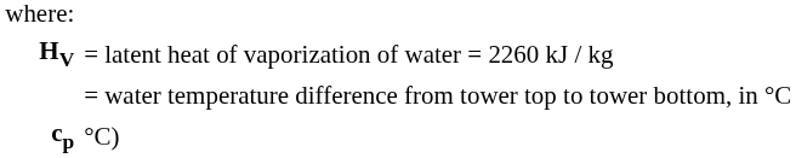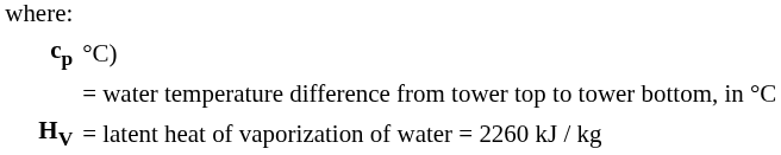rows swapped: HV <-> cp
